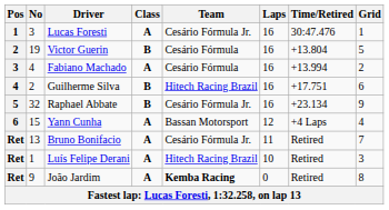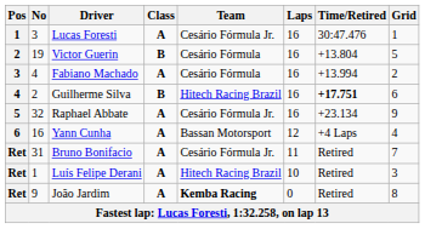Guilherme Silva | Time/Retired: normal -> bold
Raphael Abbate | Class: B -> A
Yann Cunha | No: 15 -> 16
Bruno Bonifacio | No: 13 -> 31
